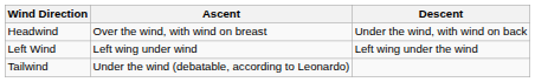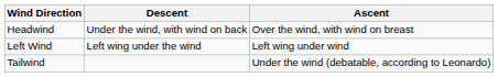columns swapped: Ascent <-> Descent
